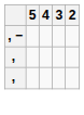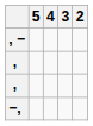+ row: −,
